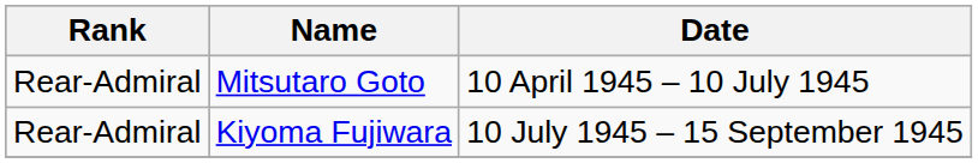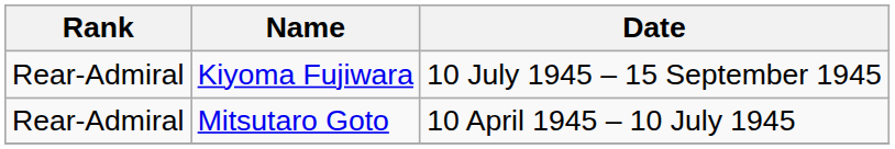rows swapped: Mitsutaro Goto <-> Kiyoma Fujiwara
